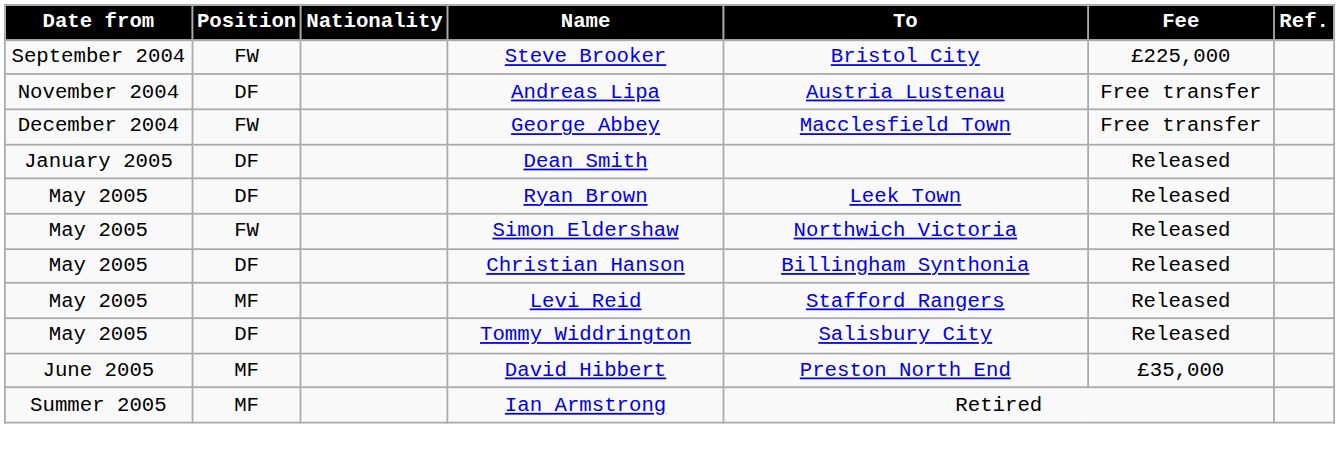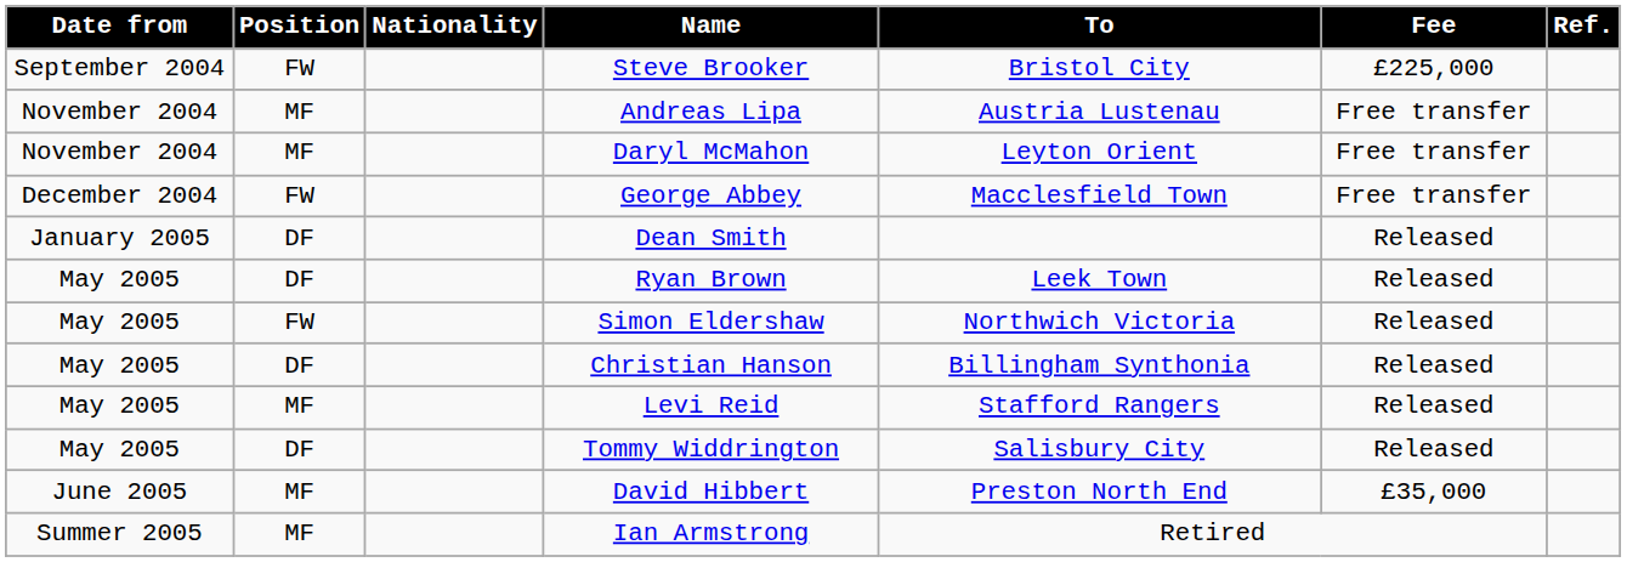Andreas Lipa | Position: DF -> MF
+ row: November 2004 | MF | Daryl McMahon | Leyton Orient | Free transfer
